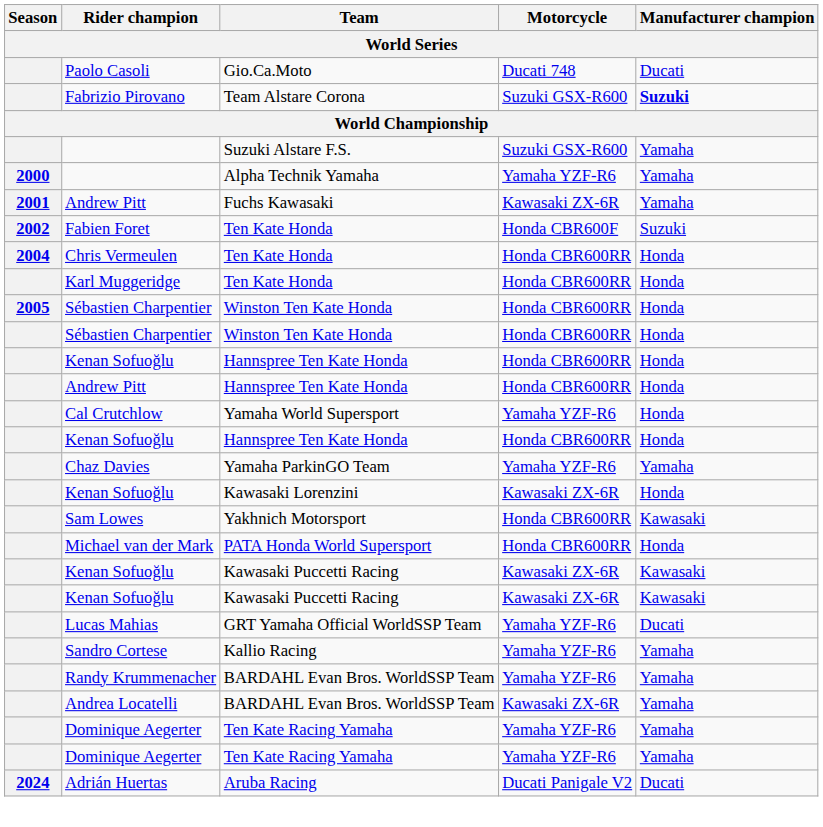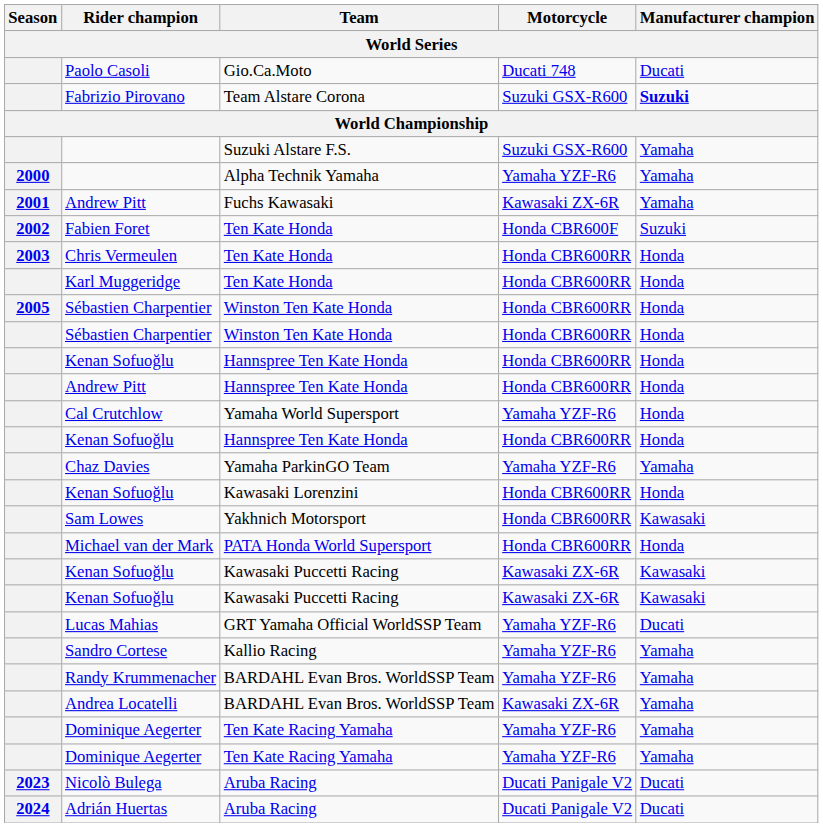Chris Vermeulen | Season: 2004 -> 2003
Kenan Sofuoğlu / Kawasaki Lorenzini | Motorcycle: Kawasaki ZX-6R -> Honda CBR600RR
+ row: 2023 | Nicolò Bulega | Aruba Racing | Ducati Panigale V2 | Ducati
